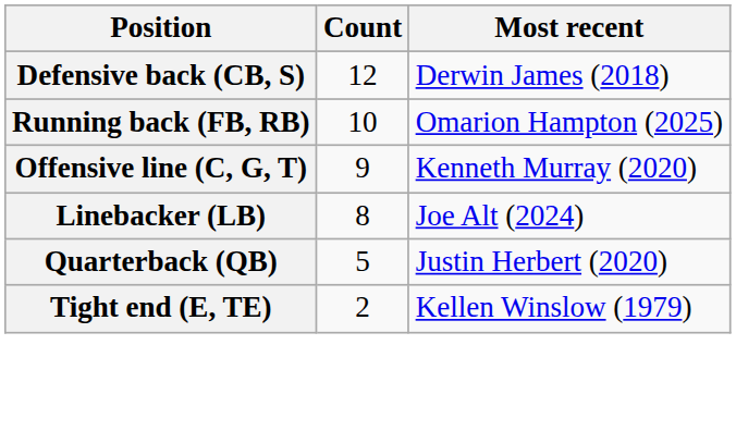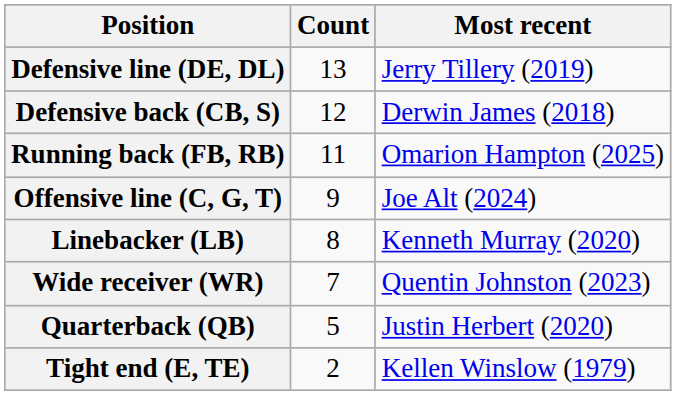+ row: Defensive line (DE, DL) | 13 | Jerry Tillery (2019)
Running back (FB, RB) | Count: 10 -> 11
Offensive line (C, G, T) | Most recent: Kenneth Murray (2020) -> Joe Alt (2024)
Linebacker (LB) | Most recent: Joe Alt (2024) -> Kenneth Murray (2020)
+ row: Wide receiver (WR) | 7 | Quentin Johnston (2023)
